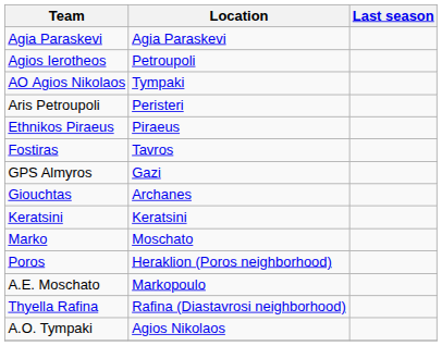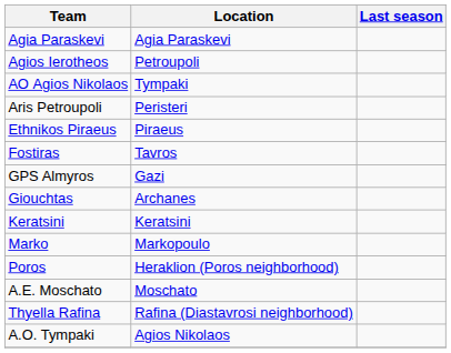Marko | Location: Moschato -> Markopoulo
A.E. Moschato | Location: Markopoulo -> Moschato
